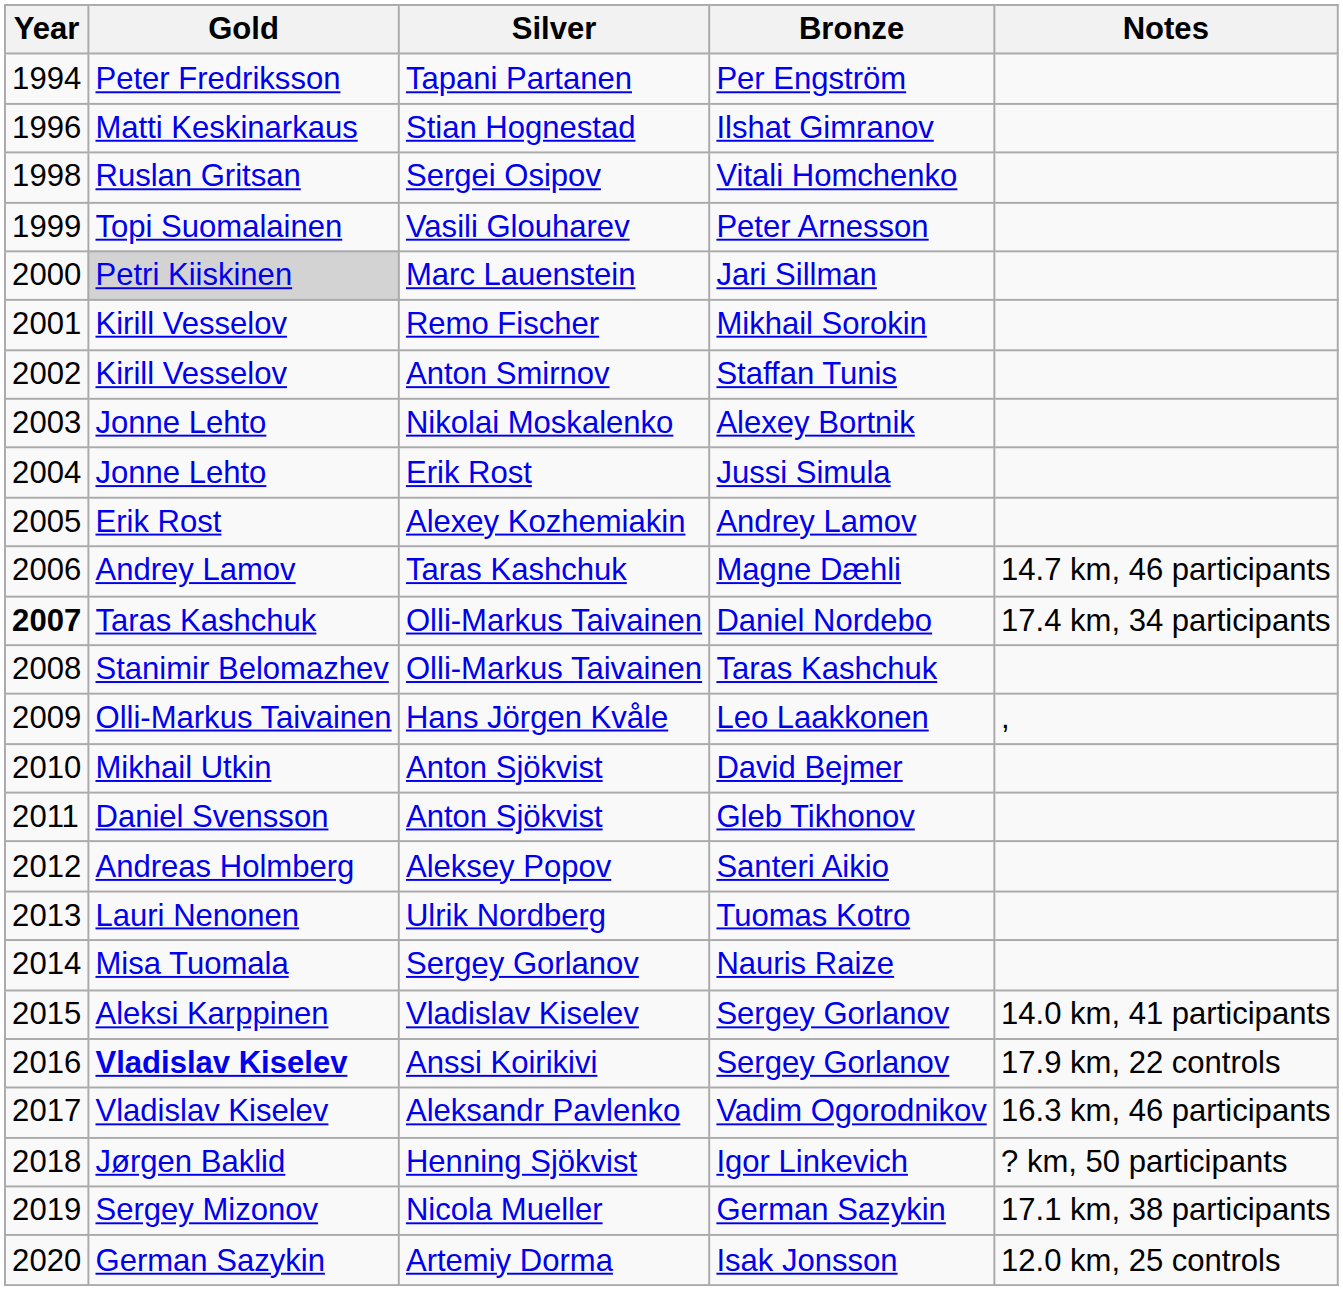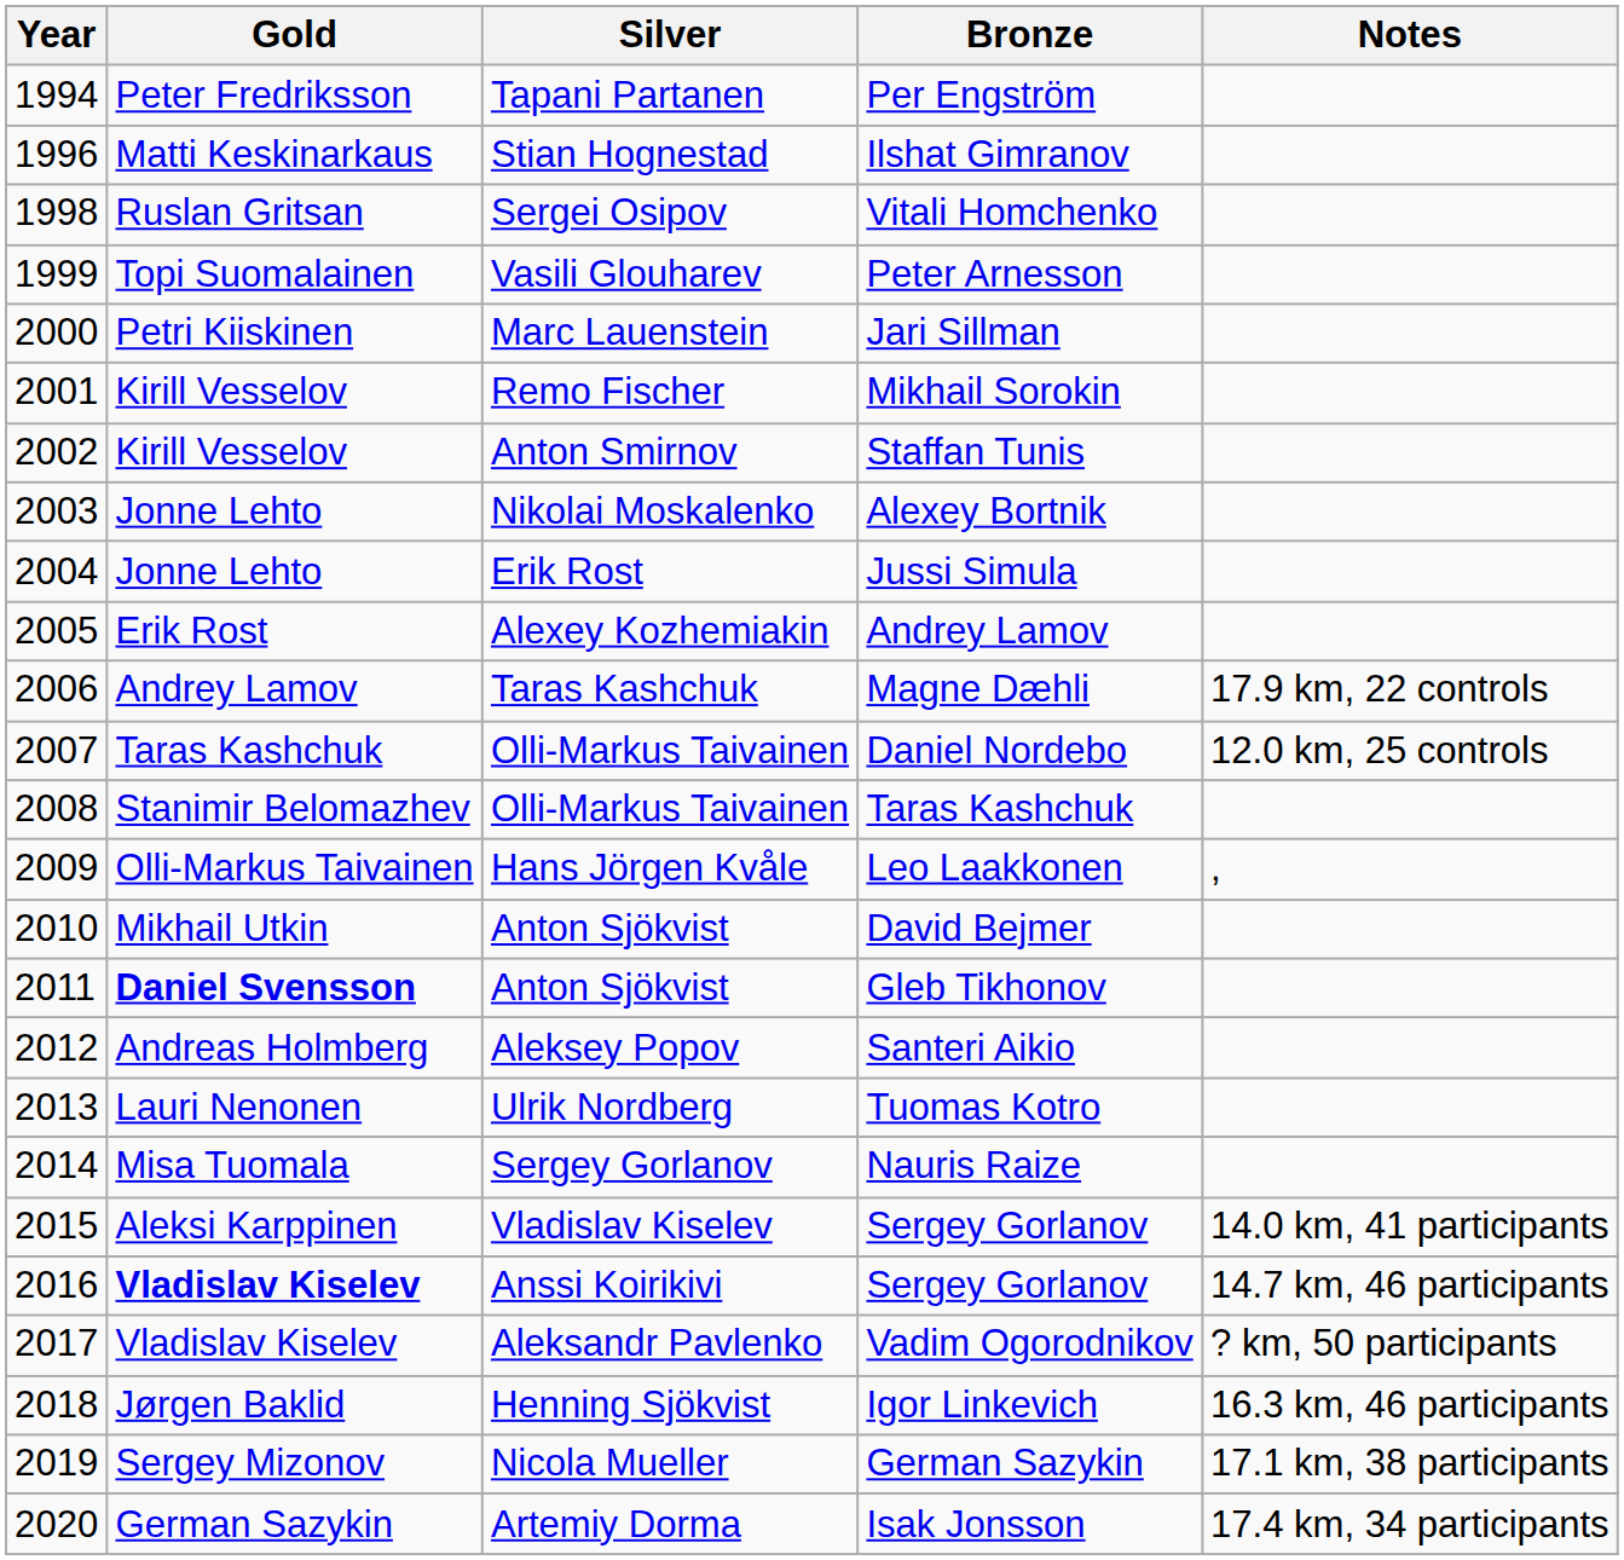Jari Sillman | Gold: lightgrey background -> no background
Magne Dæhli | Notes: 14.7 km, 46 participants -> 17.9 km, 22 controls
Daniel Nordebo | Year: bold -> normal
Daniel Nordebo | Notes: 17.4 km, 34 participants -> 12.0 km, 25 controls
Gleb Tikhonov | Gold: normal -> bold
Anssi Koirikivi / Sergey Gorlanov | Notes: 17.9 km, 22 controls -> 14.7 km, 46 participants
Vadim Ogorodnikov | Notes: 16.3 km, 46 participants -> ? km, 50 participants
Igor Linkevich | Notes: ? km, 50 participants -> 16.3 km, 46 participants
Isak Jonsson | Notes: 12.0 km, 25 controls -> 17.4 km, 34 participants
